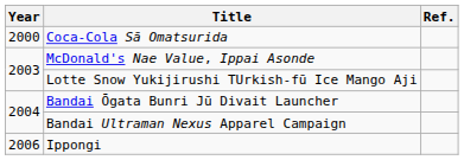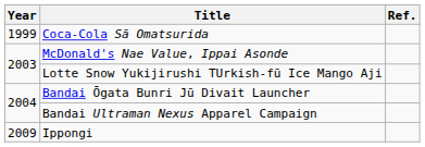Coca-Cola Sā Omatsurida | Year: 2000 -> 1999
Ippongi | Year: 2006 -> 2009
